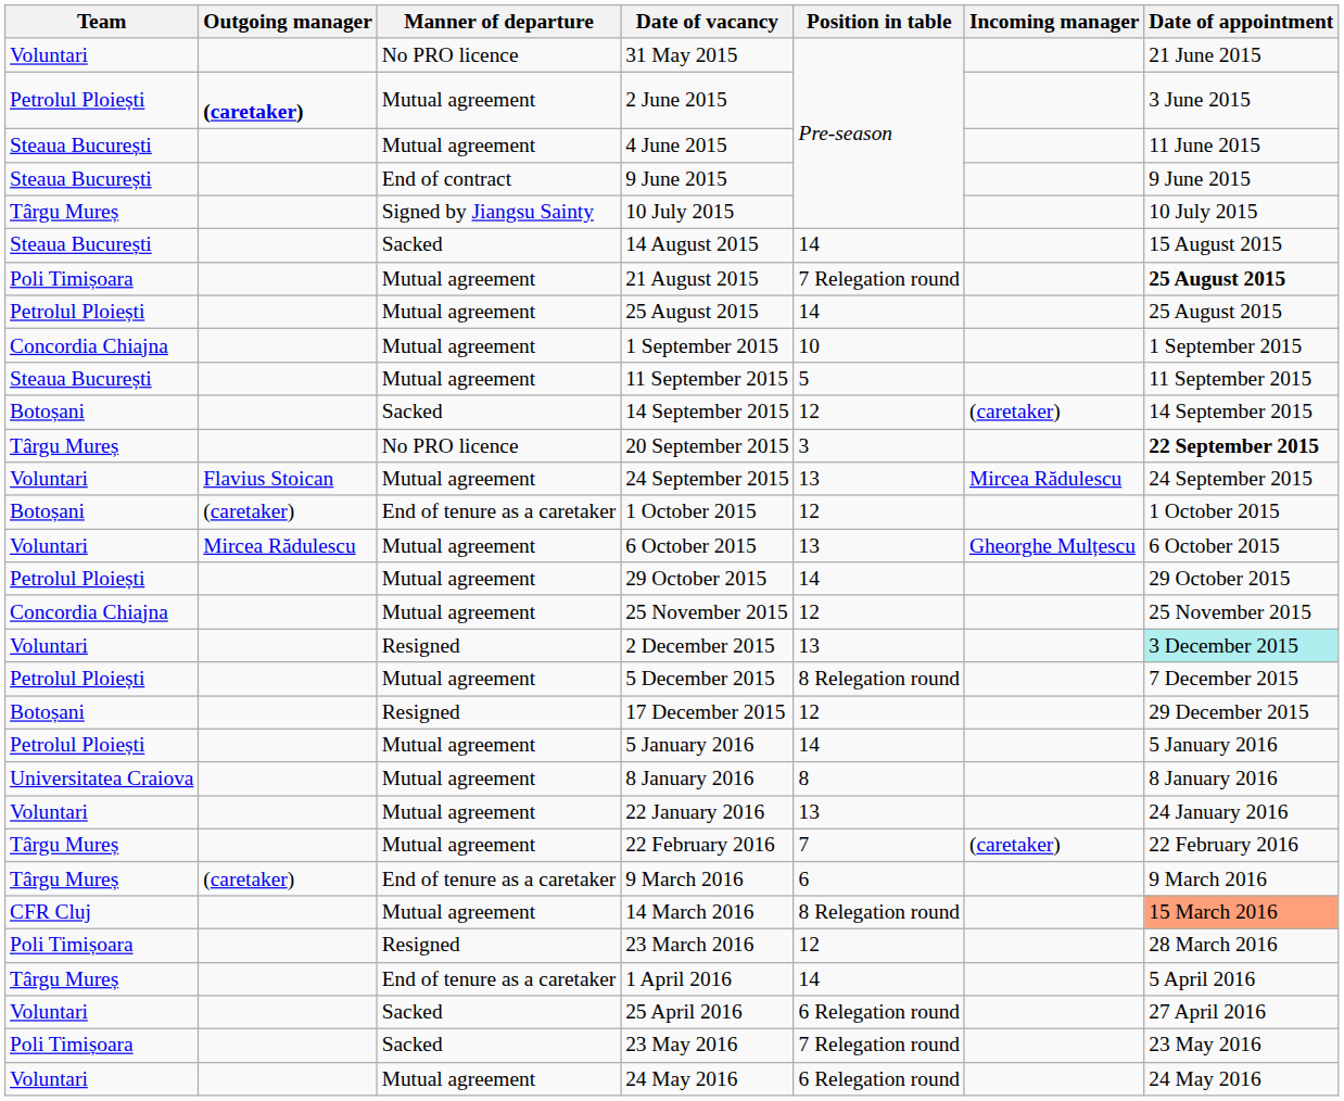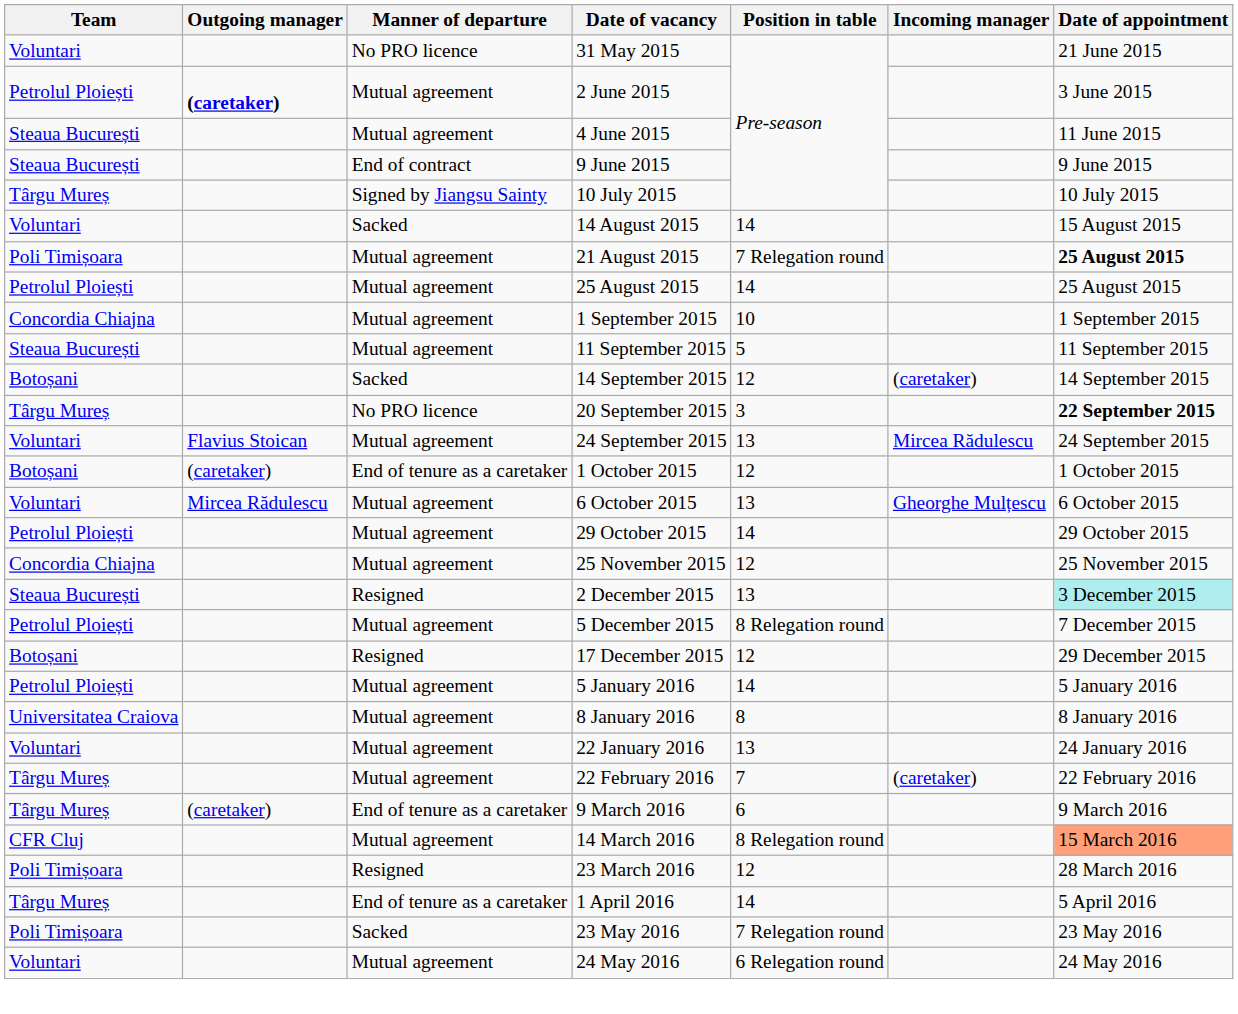14 August 2015 | Team: Steaua București -> Voluntari
2 December 2015 | Team: Voluntari -> Steaua București
- row: Voluntari | Sacked | 25 April 2016 | 6 Relegation round | 27 April 2016
